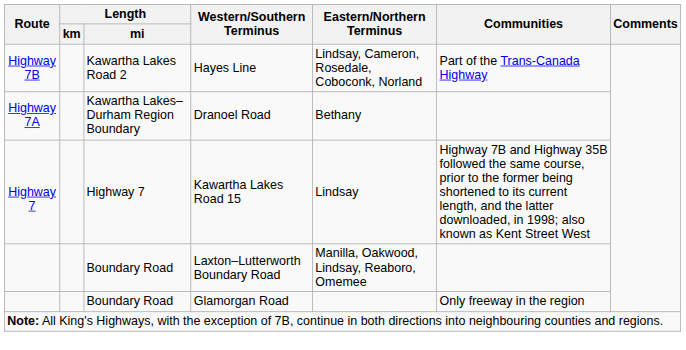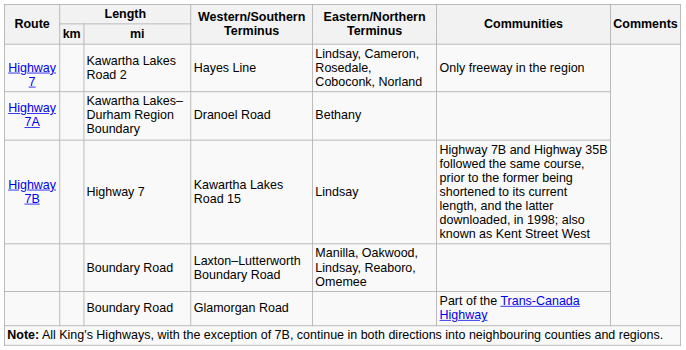Hayes Line | Route: Highway 7B -> Highway 7
Hayes Line | Communities: Part of the Trans-Canada Highway -> Only freeway in the region
Kawartha Lakes Road 15 | Route: Highway 7 -> Highway 7B
Glamorgan Road | Communities: Only freeway in the region -> Part of the Trans-Canada Highway
